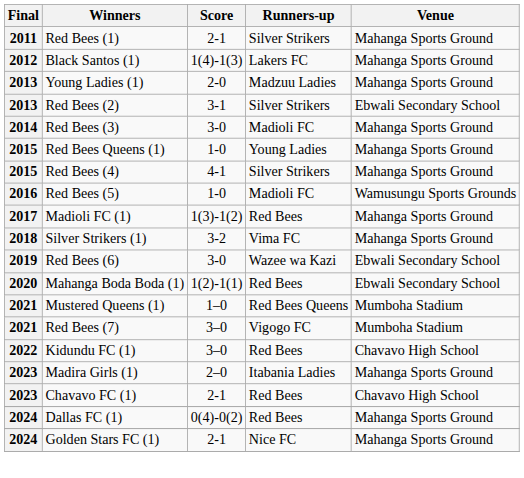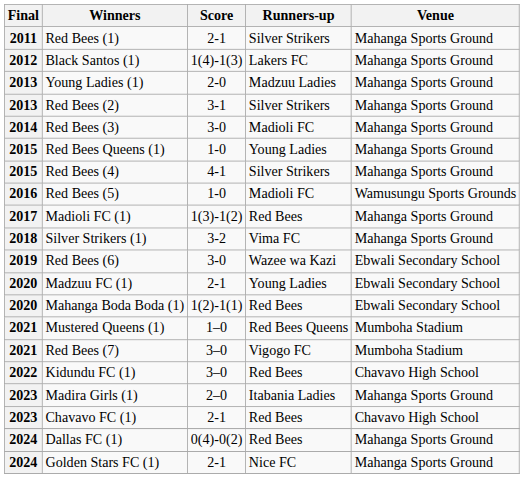Red Bees (2) | Venue: Ebwali Secondary School -> Mahanga Sports Ground
+ row: 2020 | Madzuu FC (1) | 2-1 | Young Ladies | Ebwali Secondary School
